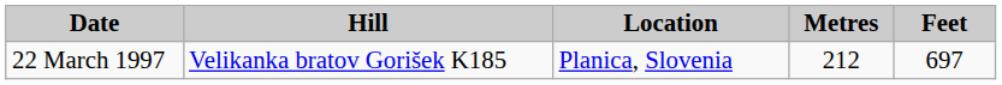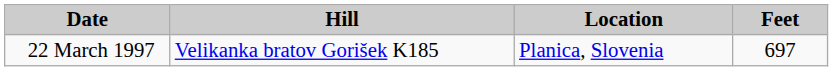- column: Metres | 212
